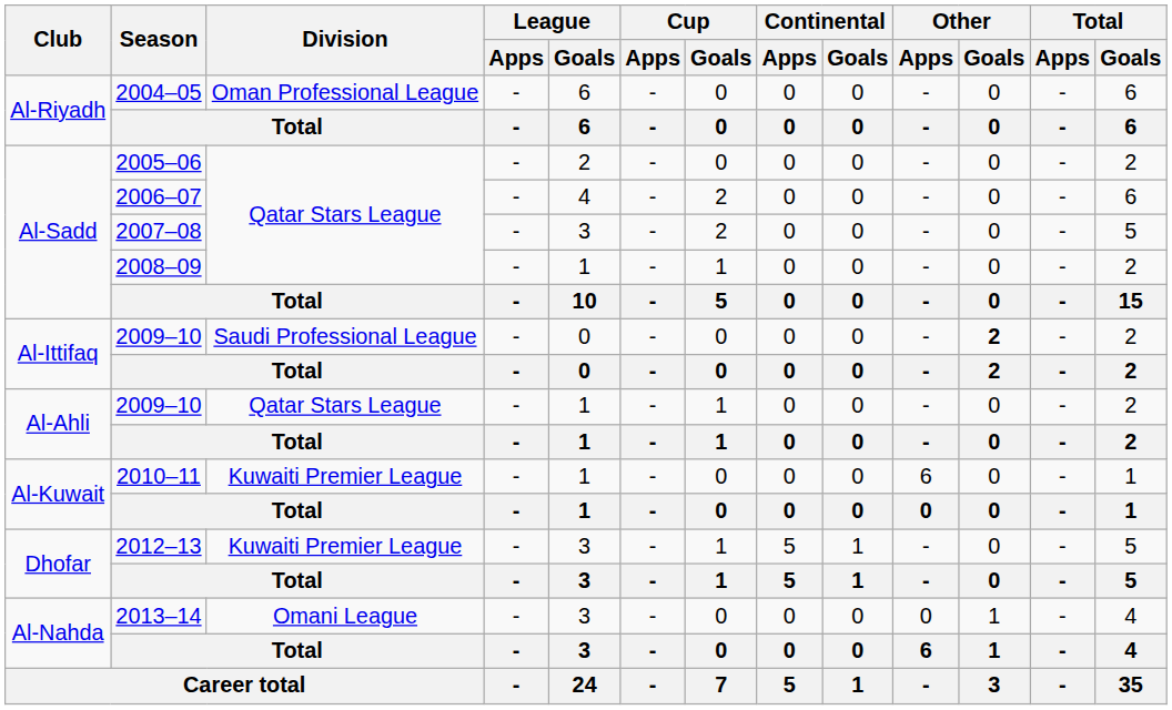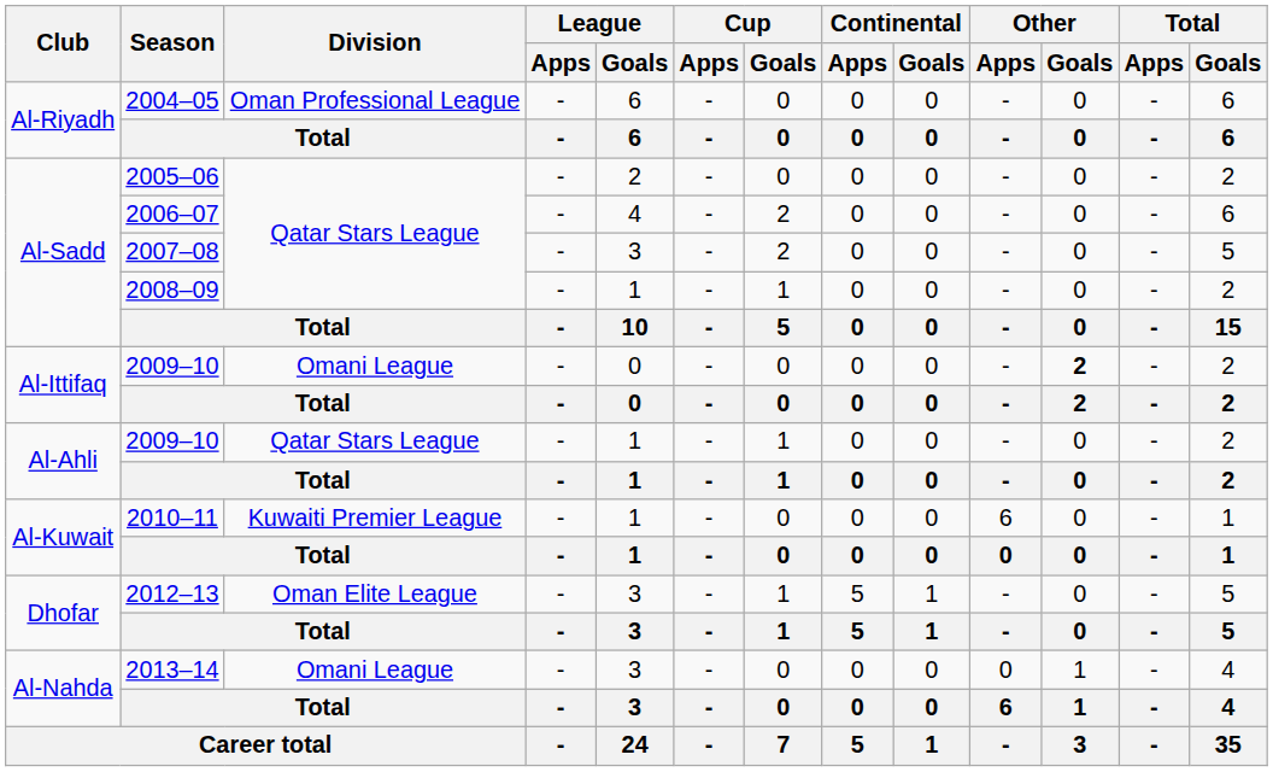Al-Ittifaq / 2009–10 | Division: Saudi Professional League -> Omani League
2012–13 | Division: Kuwaiti Premier League -> Oman Elite League
